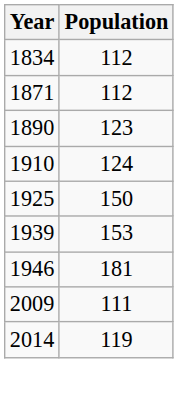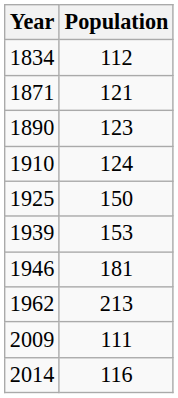1871 | Population: 112 -> 121
+ row: 1962 | 213
2014 | Population: 119 -> 116
